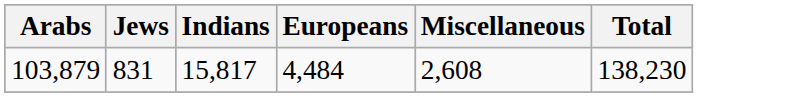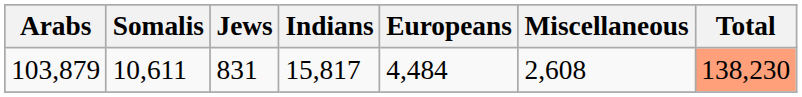+ column: Somalis | 10,611
103,879 | Total: no background -> lightsalmon background
